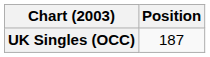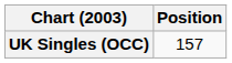UK Singles (OCC) | Position: 187 -> 157
